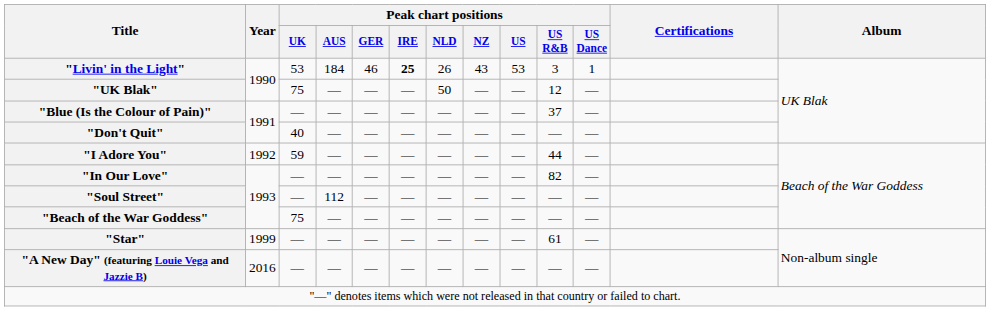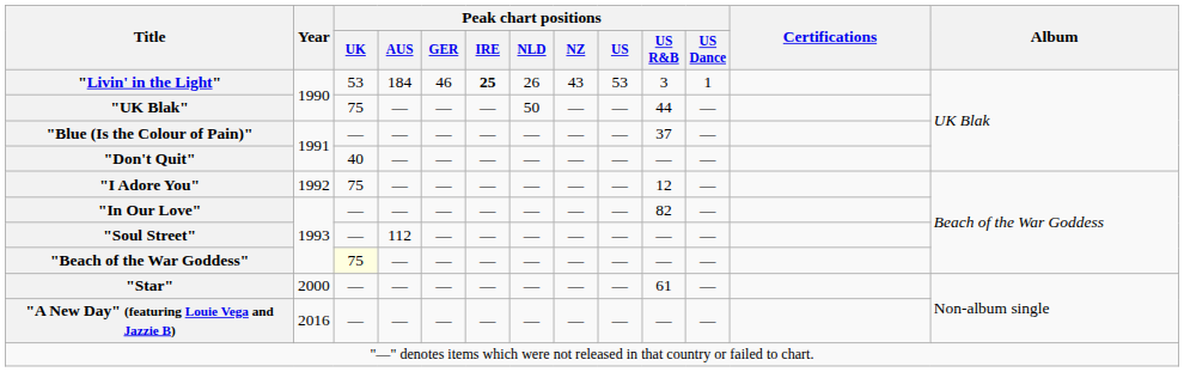"UK Blak" | Peak chart positions / US R&B: 12 -> 44
"I Adore You" | Peak chart positions / UK: 59 -> 75
"I Adore You" | Peak chart positions / US R&B: 44 -> 12
"Beach of the War Goddess" | Peak chart positions / UK: no background -> lightyellow background
"Star" | Year: 1999 -> 2000
